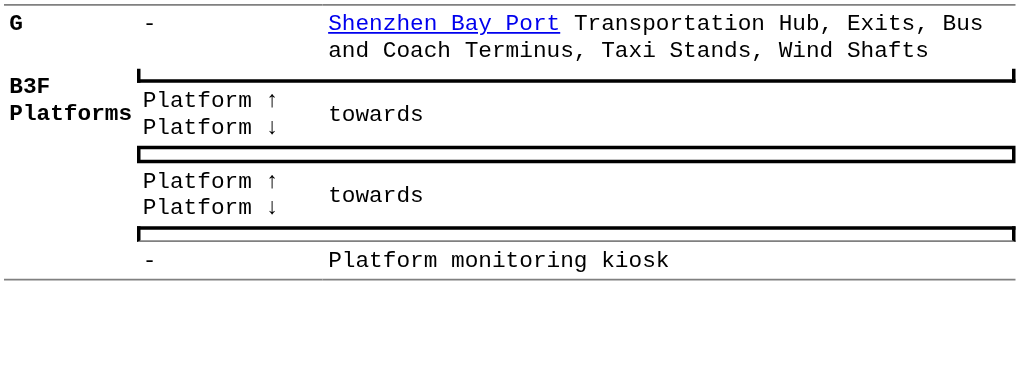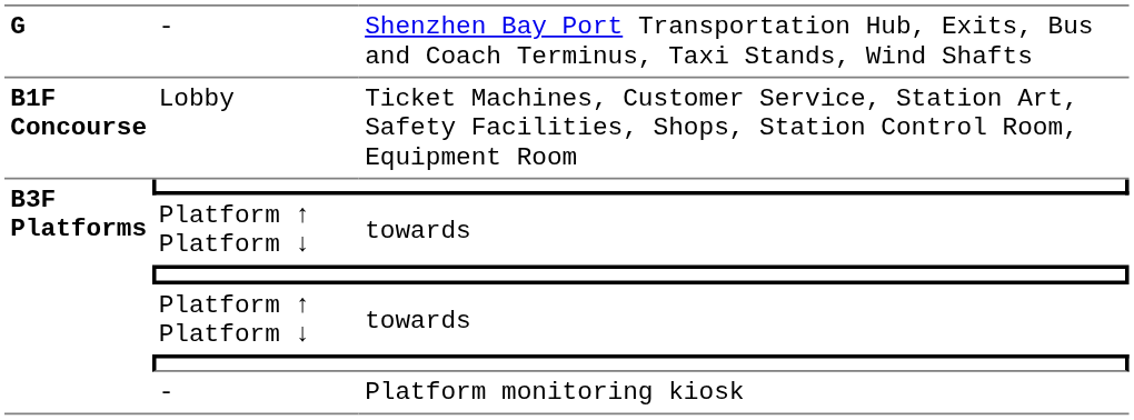+ row: B1F Concourse | Lobby | Ticket Machines, Customer Service, Station Art, Safety Facilities, Shops, Station Control Room, Equipment Room
